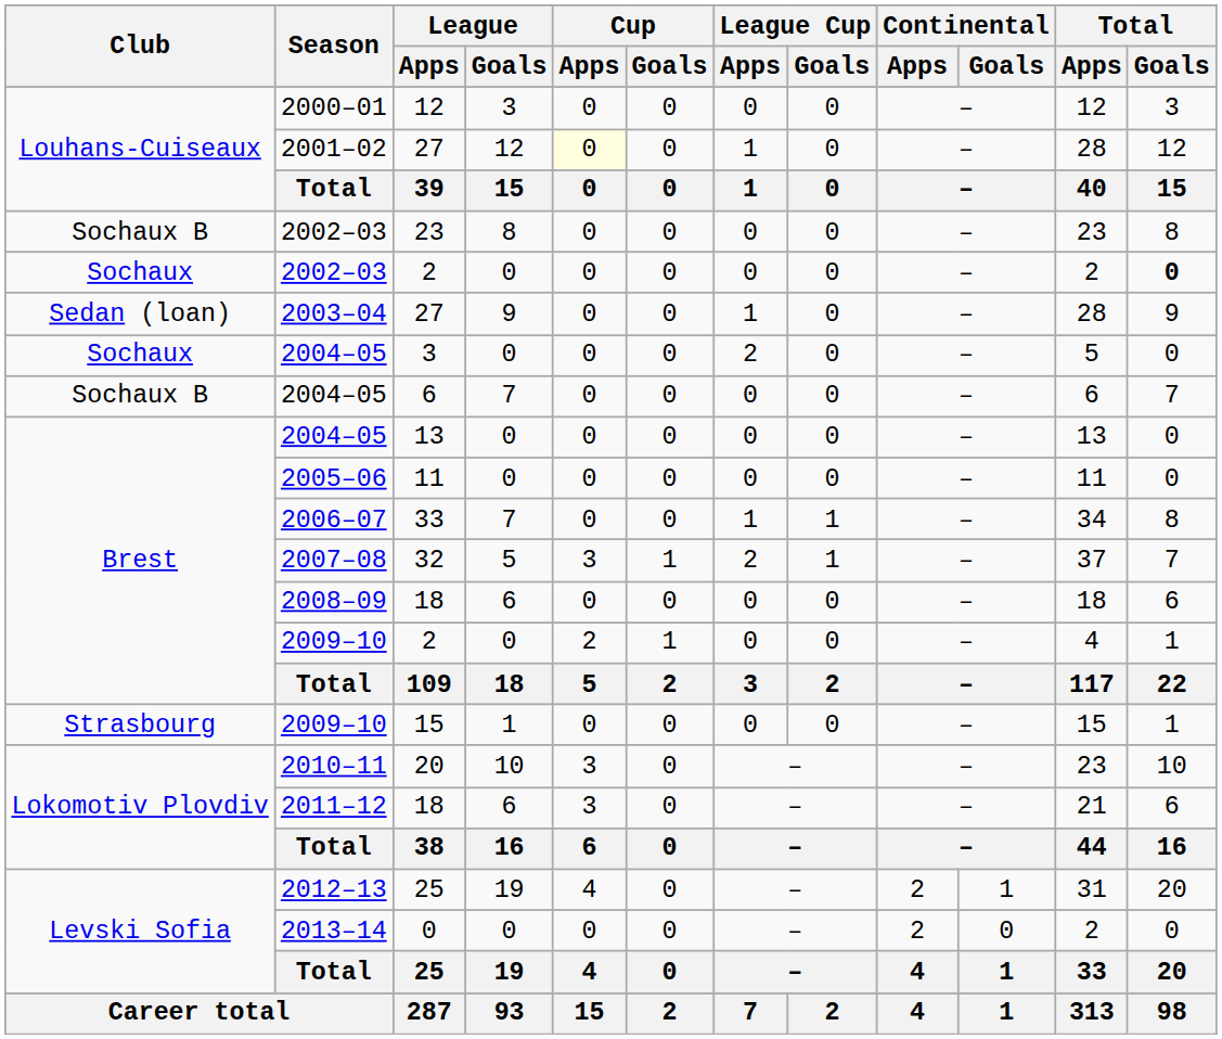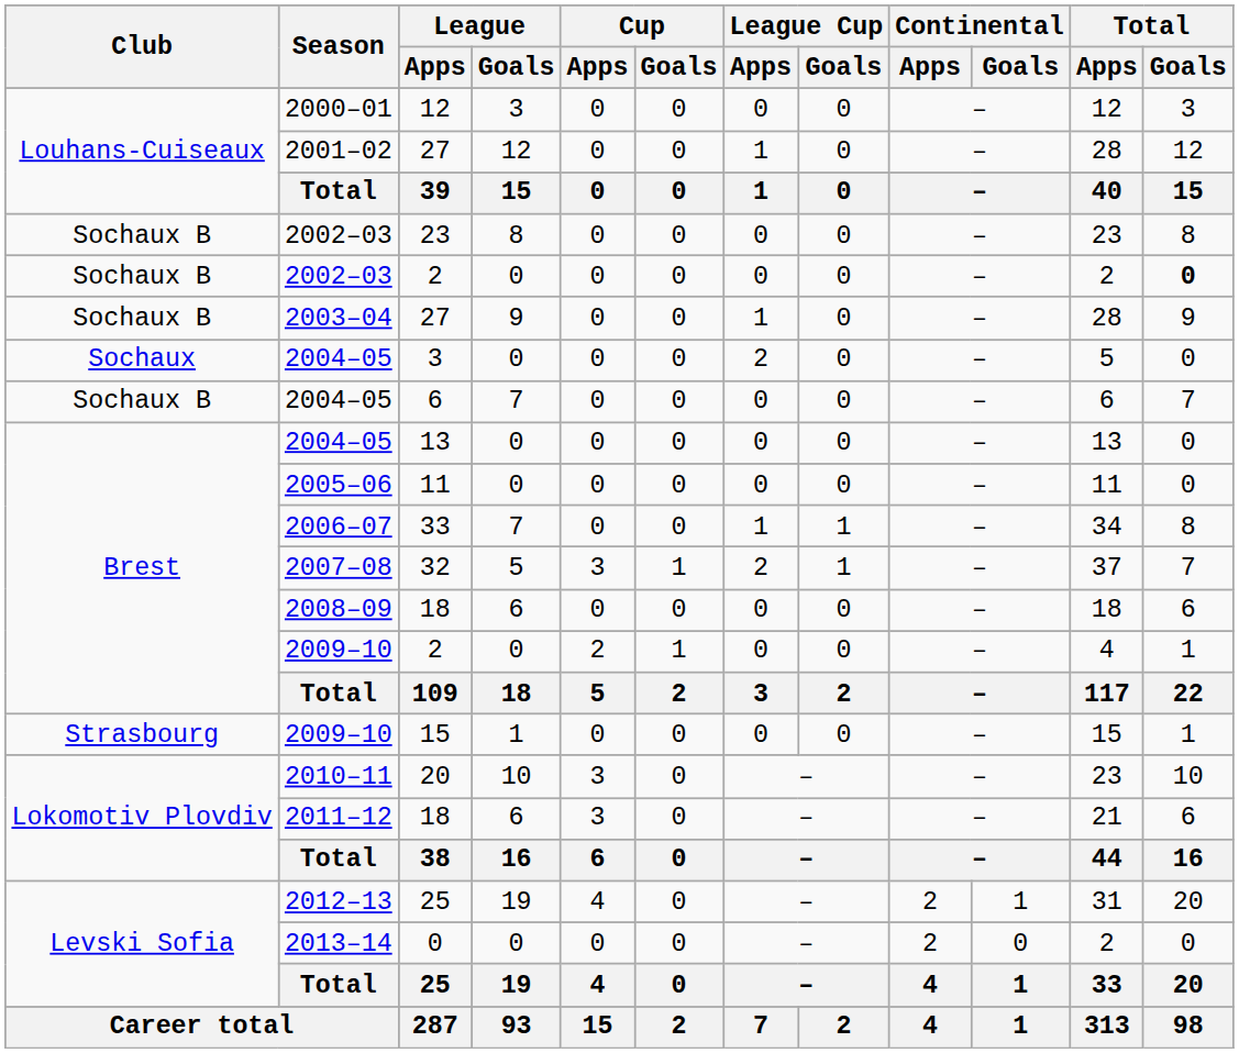2001–02 / 27 | Cup / Apps: lightyellow background -> no background
2002–03 / 2 | Club: Sochaux -> Sochaux B
2003–04 / 27 | Club: Sedan (loan) -> Sochaux B
